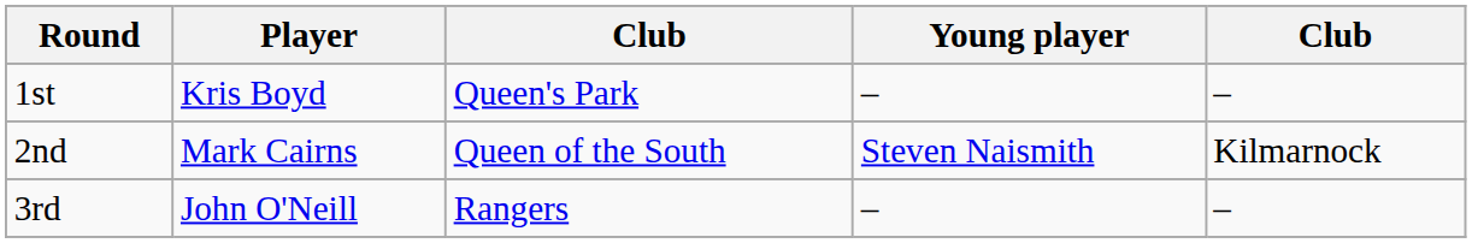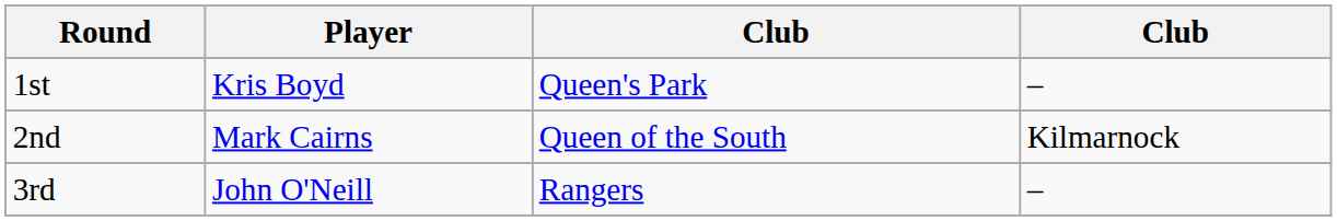- column: Young player | – | Steven Naismith | –
